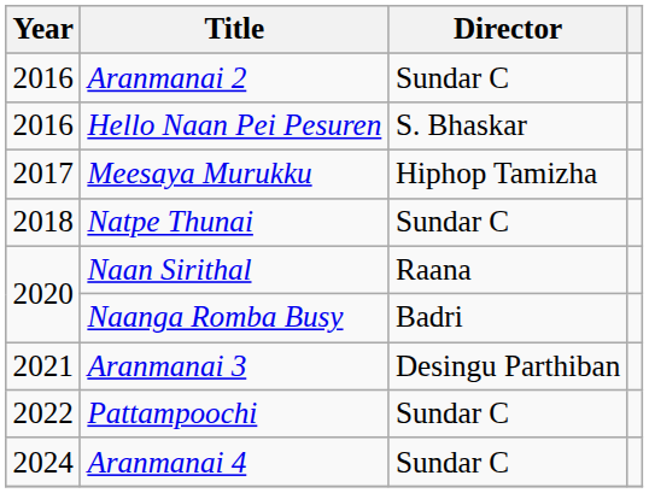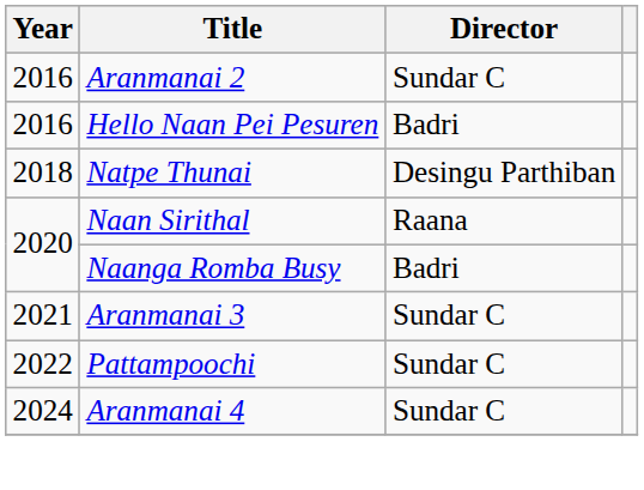Hello Naan Pei Pesuren | Director: S. Bhaskar -> Badri
- row: 2017 | Meesaya Murukku | Hiphop Tamizha
Natpe Thunai | Director: Sundar C -> Desingu Parthiban
Aranmanai 3 | Director: Desingu Parthiban -> Sundar C
